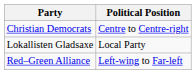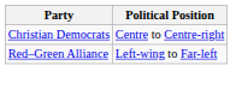- row: Lokallisten Gladsaxe | Local Party
